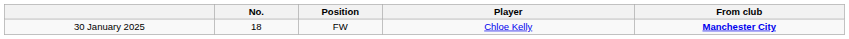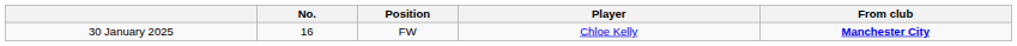30 January 2025 | No.: 18 -> 16
